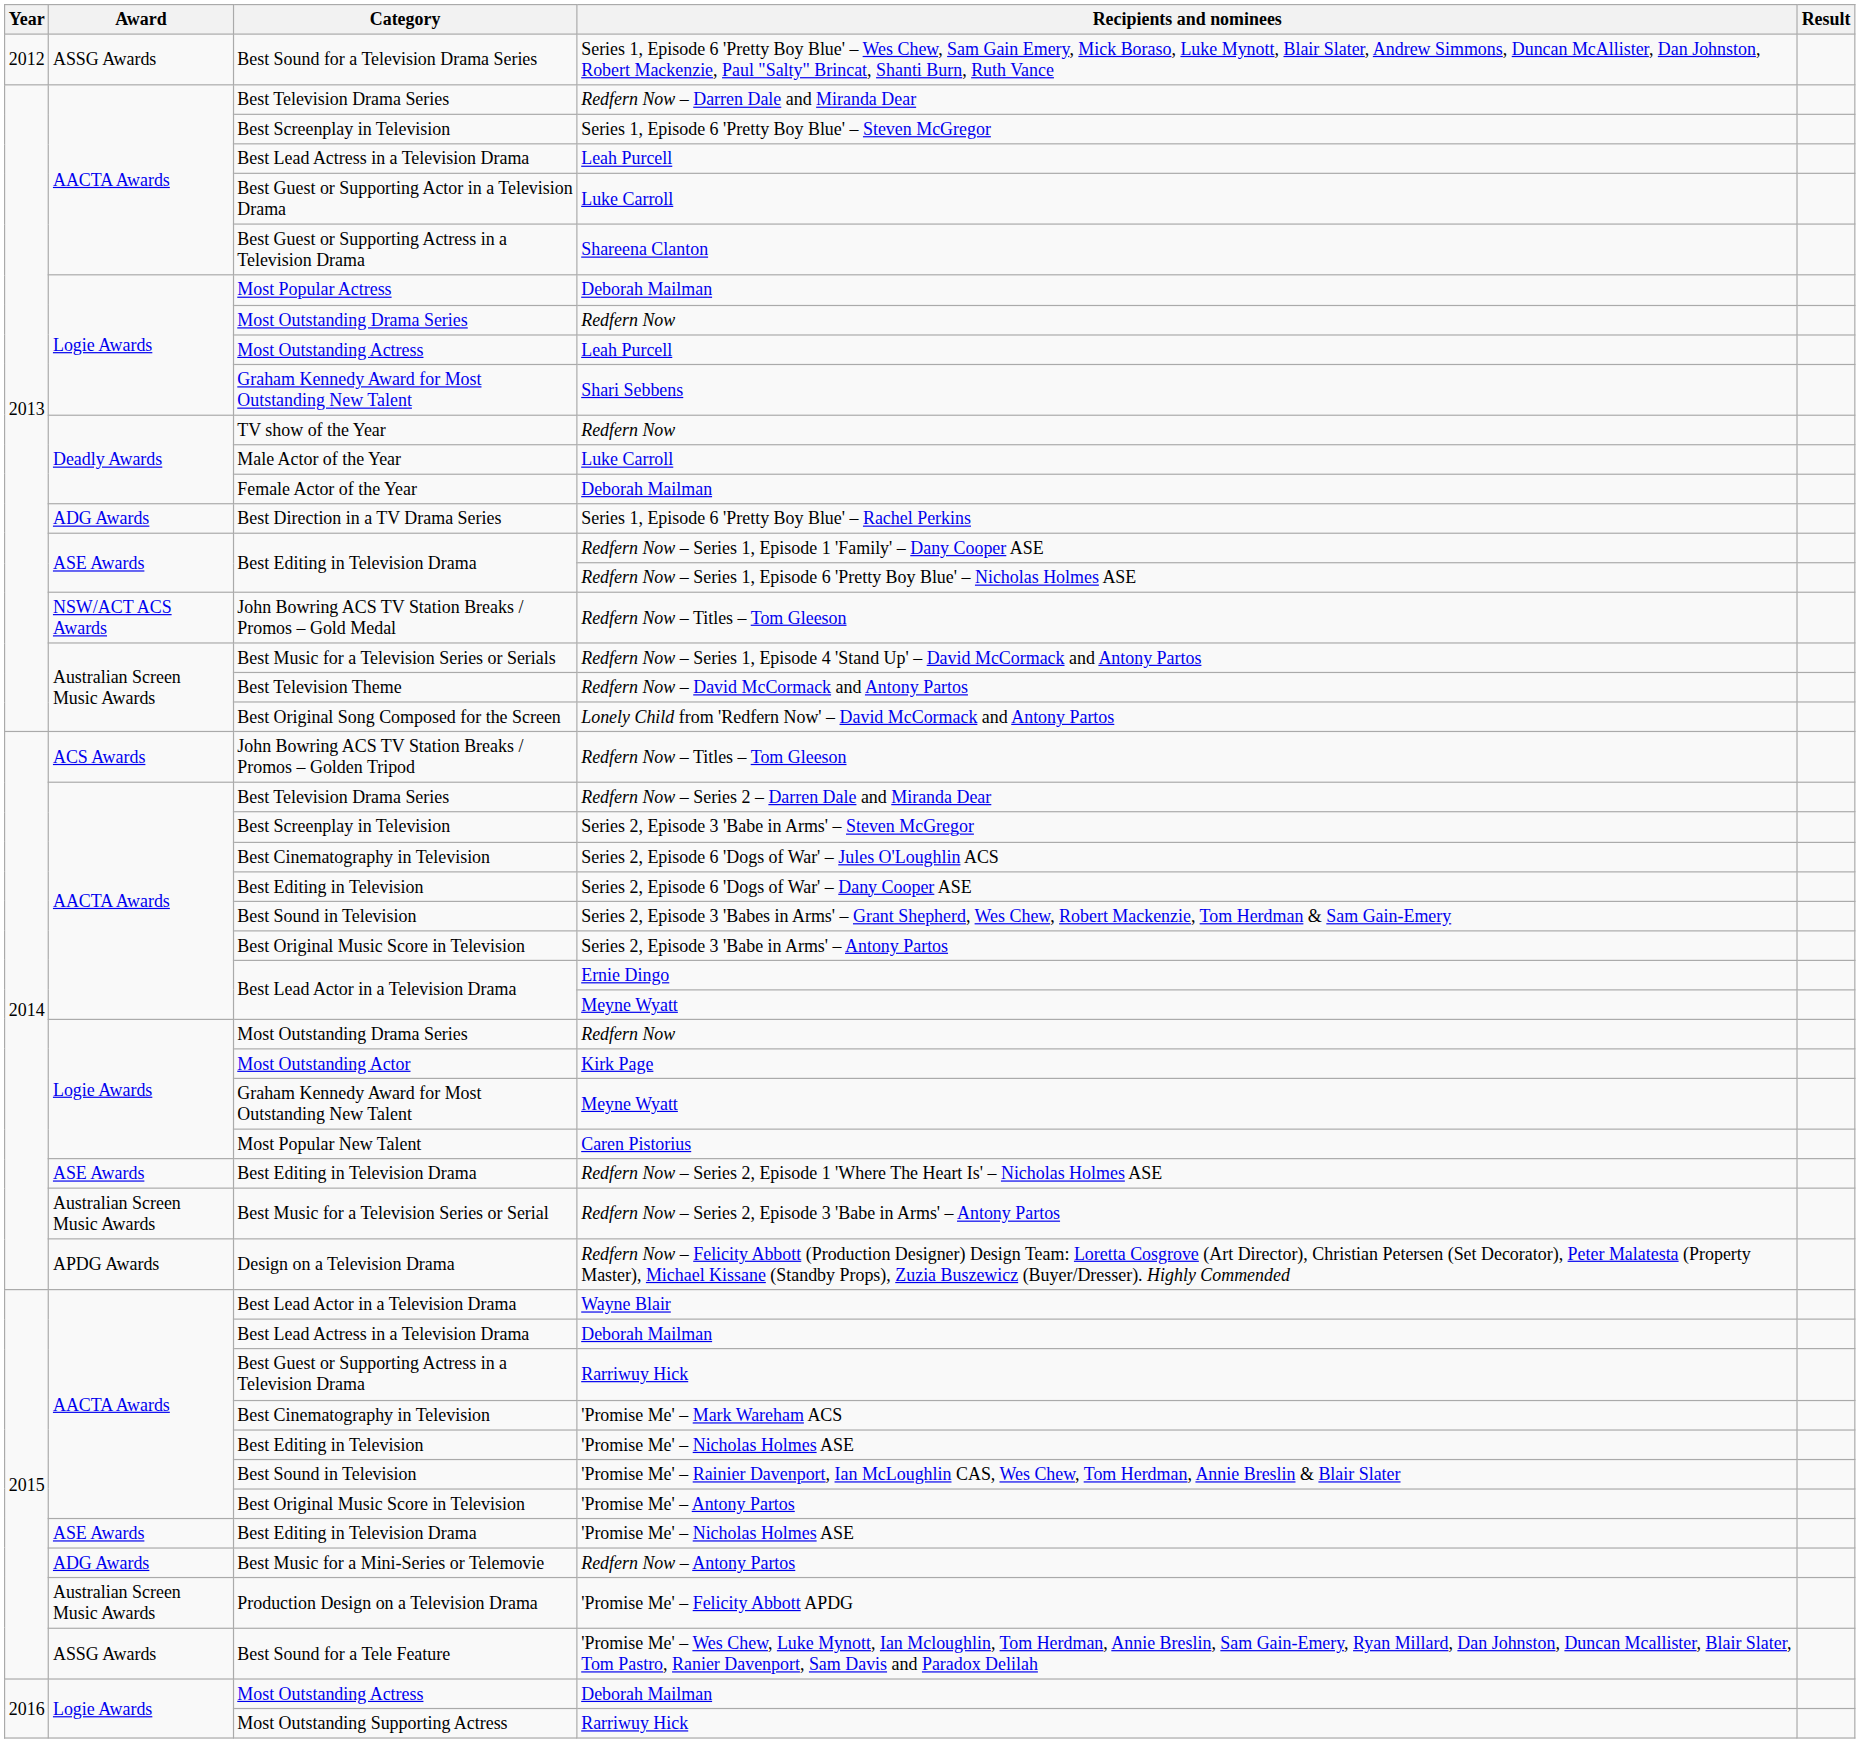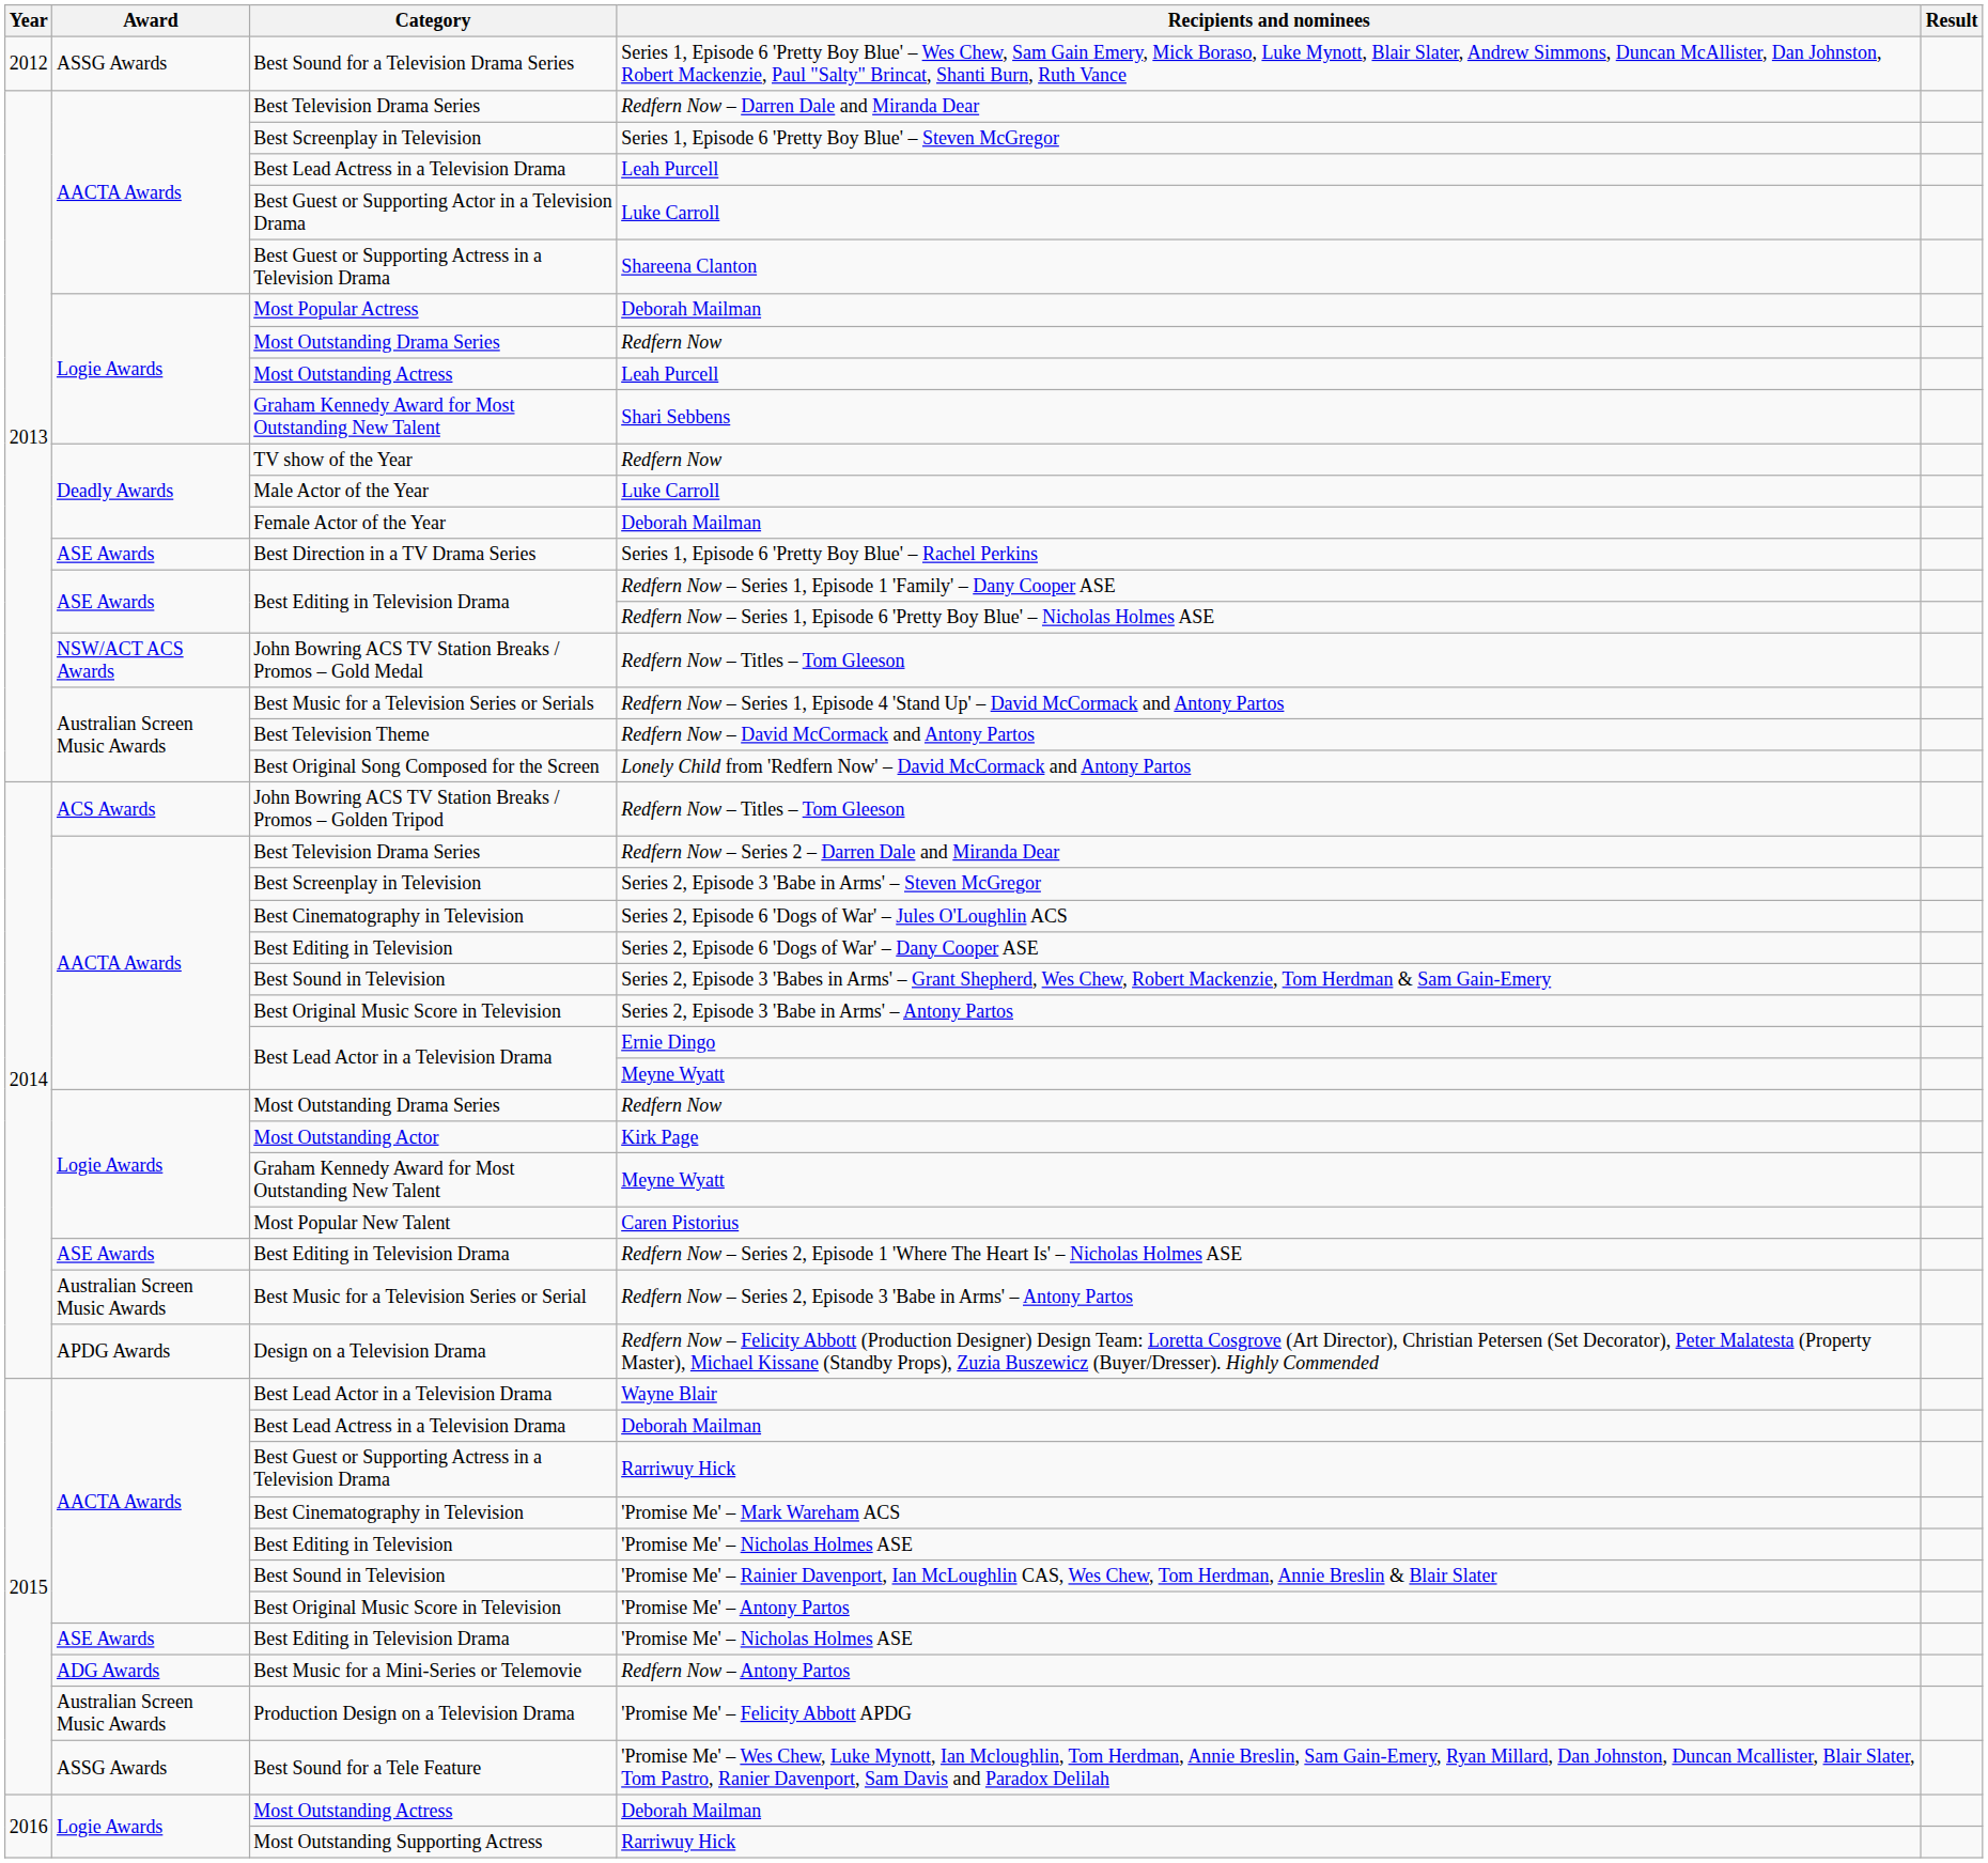Series 1, Episode 6 'Pretty Boy Blue' – Rachel Perkins | Award: ADG Awards -> ASE Awards
